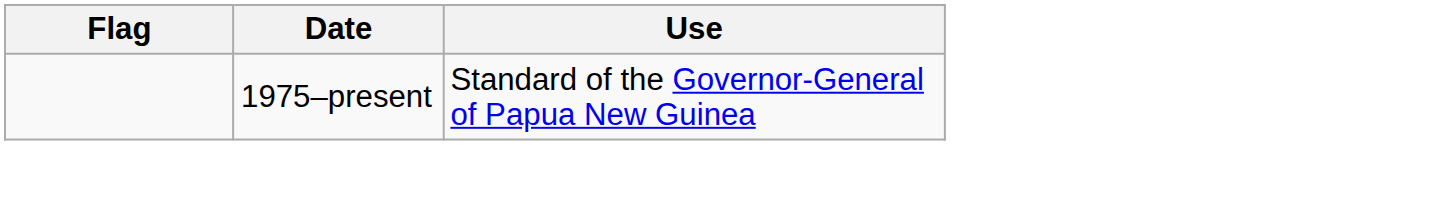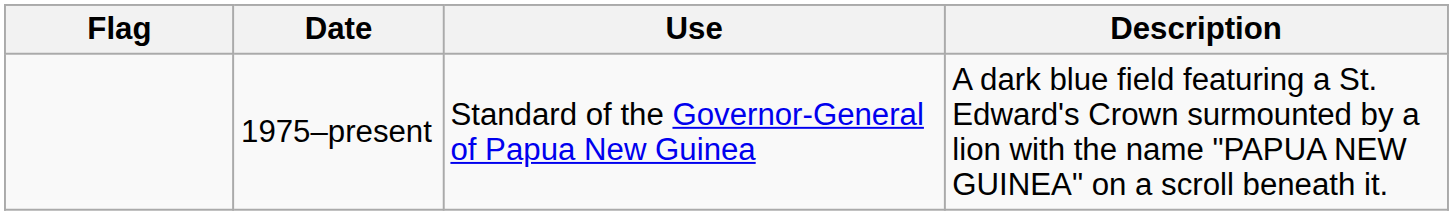+ column: Description | A dark blue field featuring a St. Edward's Crown surmounted by a lion with the name "PAPUA NEW GUINEA" on a scroll beneath it.
